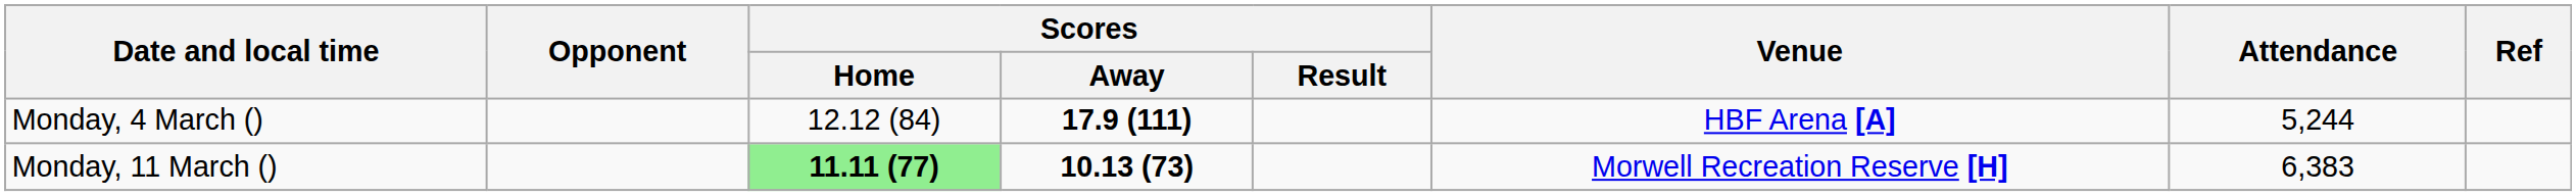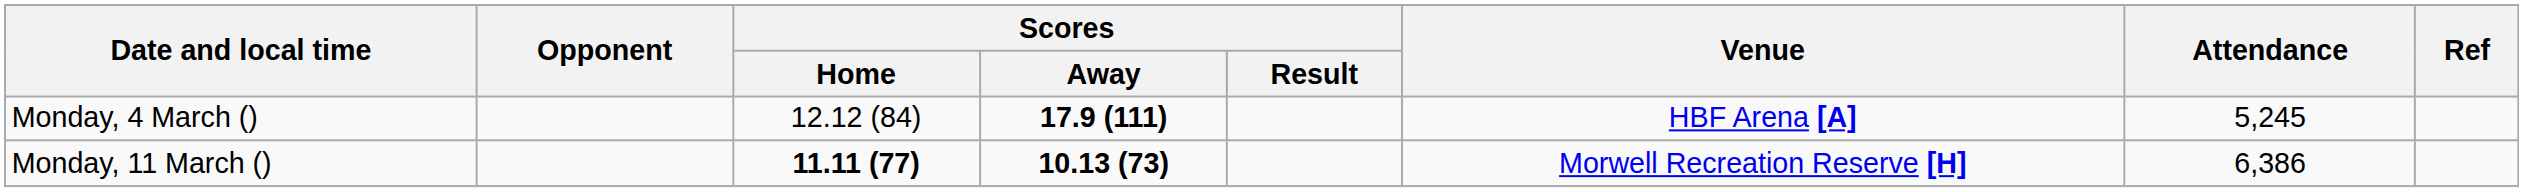Monday, 4 March () | Attendance: 5,244 -> 5,245
Monday, 11 March () | Scores / Home: lightgreen background -> no background
Monday, 11 March () | Attendance: 6,383 -> 6,386
